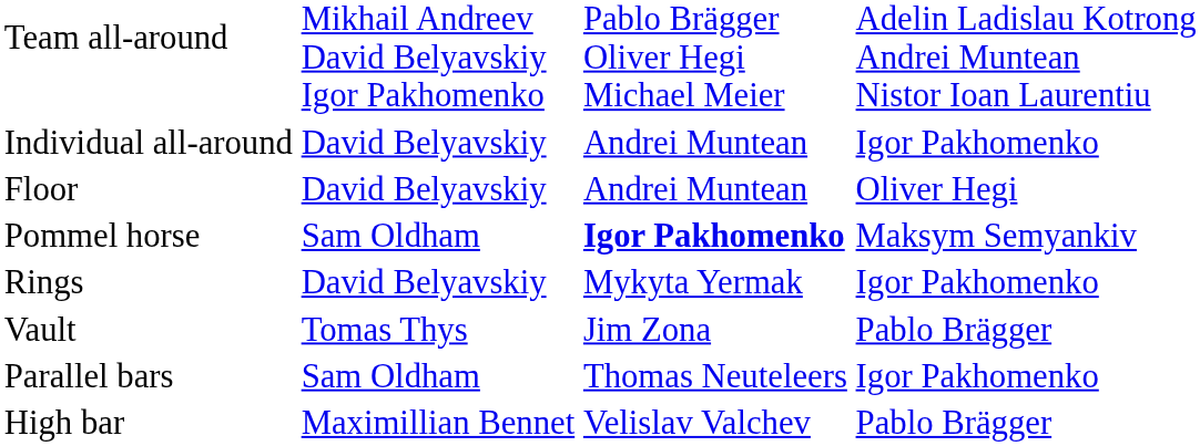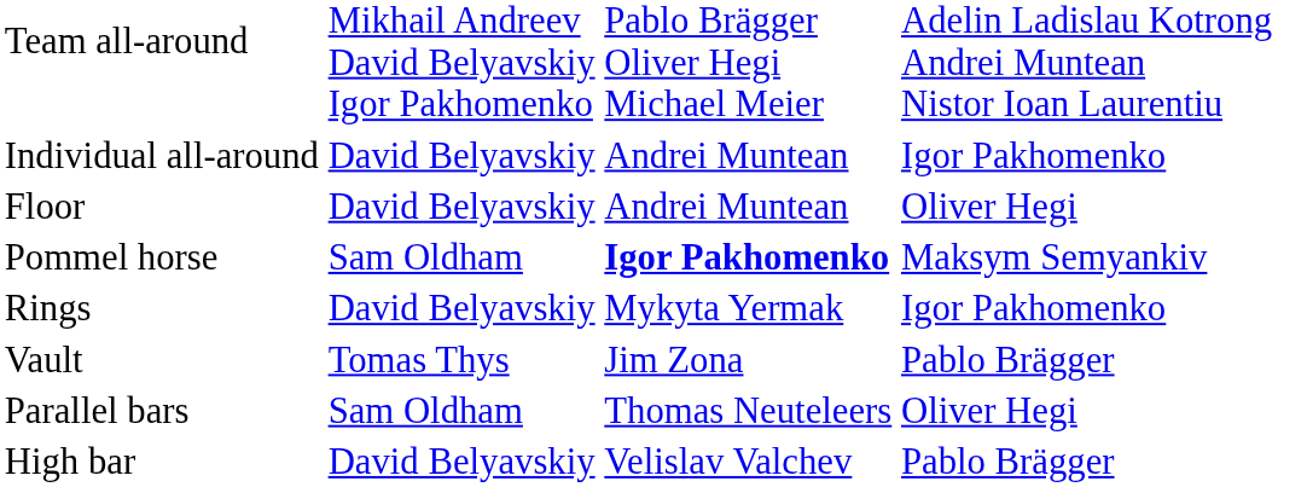Parallel bars | column 4: Igor Pakhomenko -> Oliver Hegi
High bar | column 2: Maximillian Bennet -> David Belyavskiy
